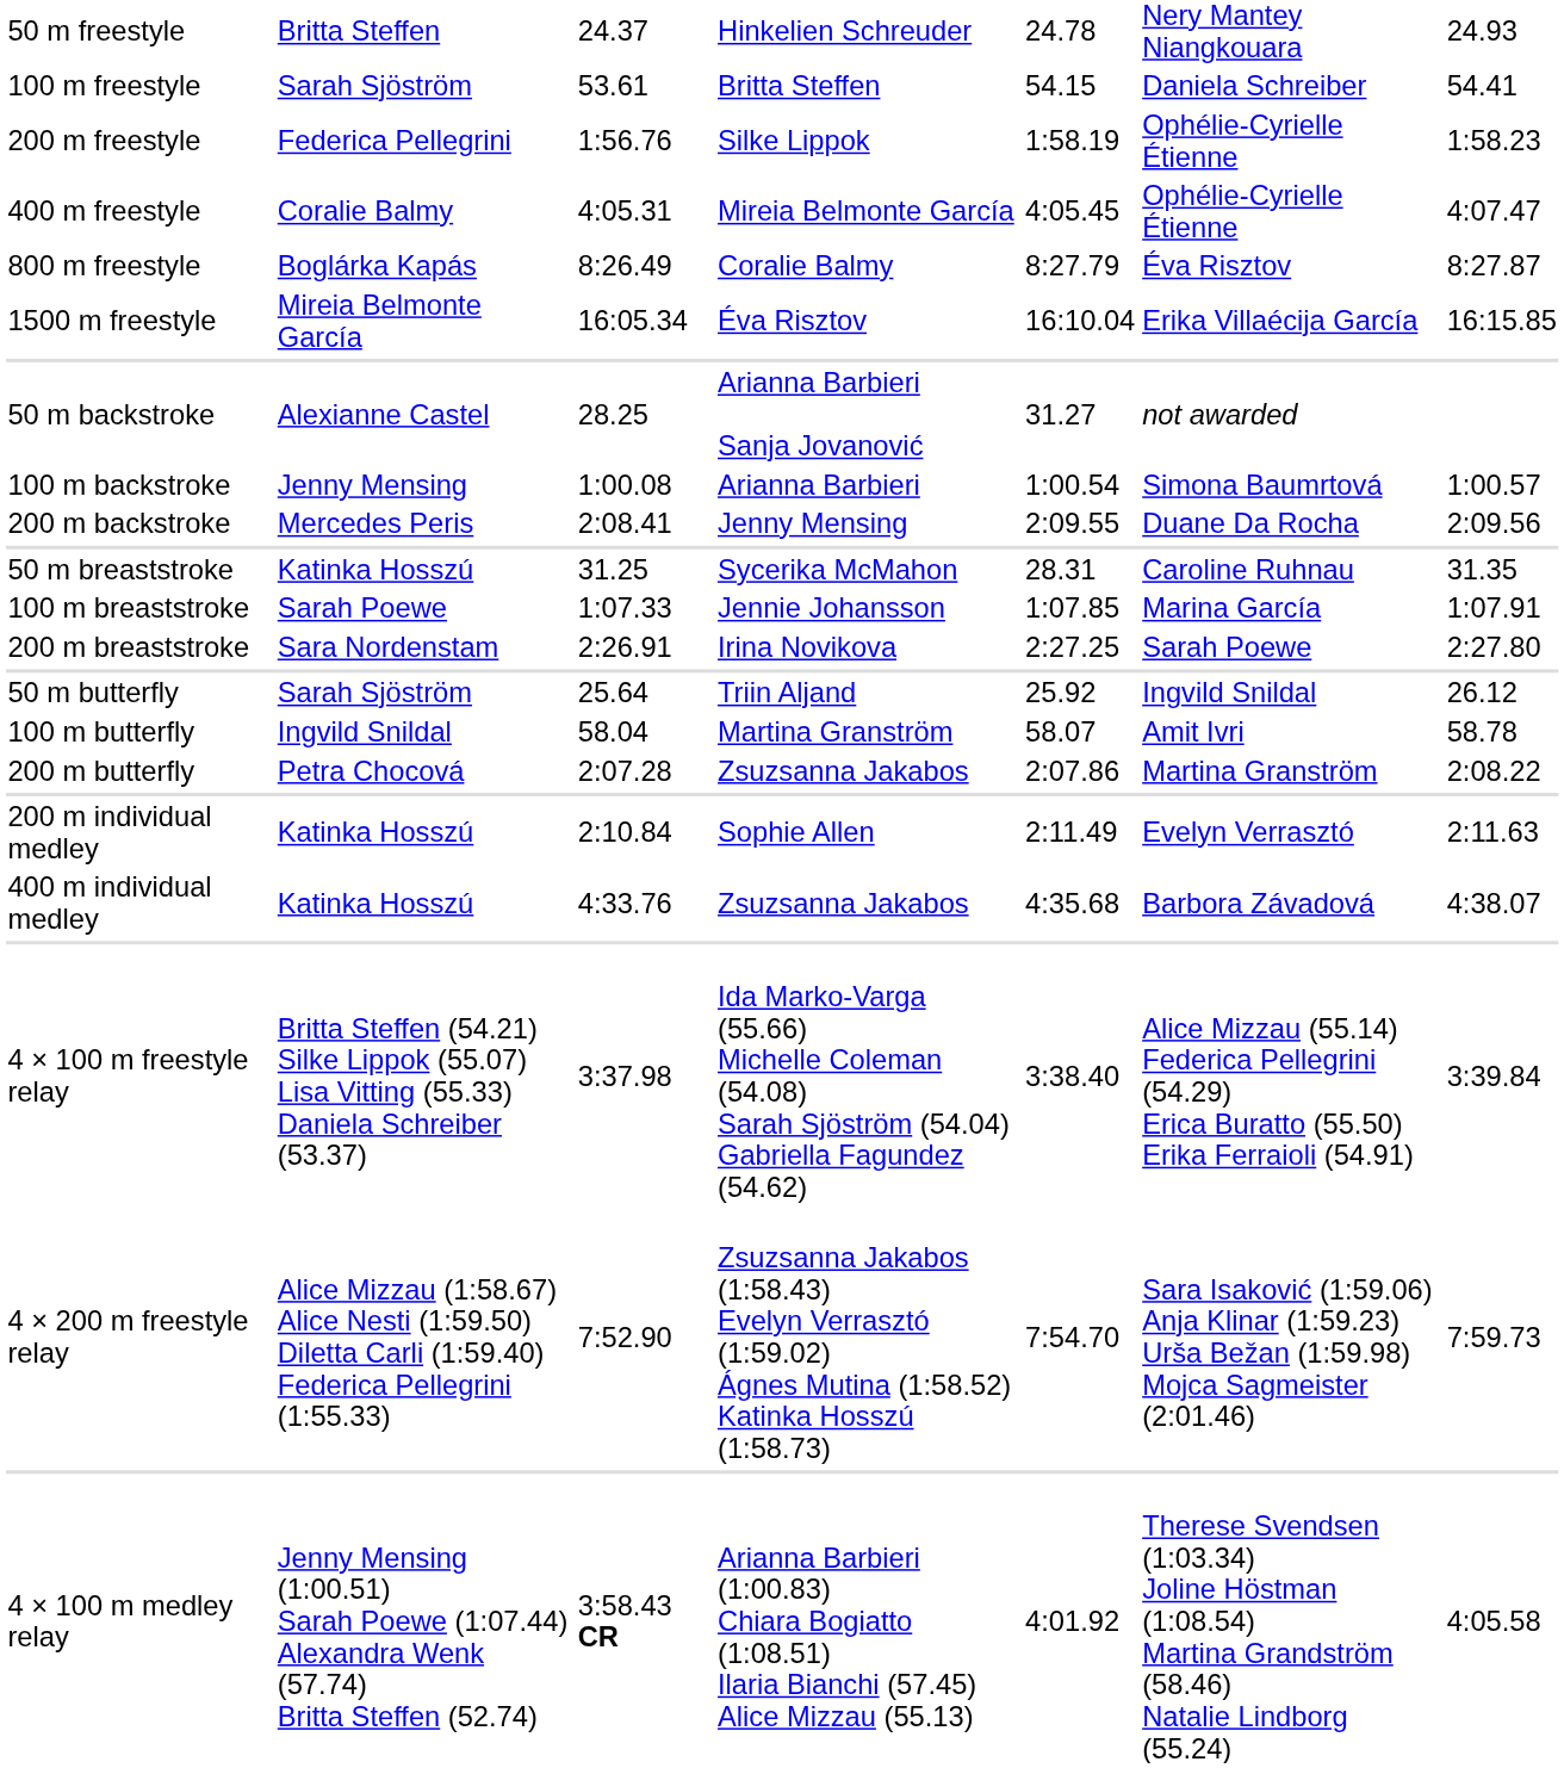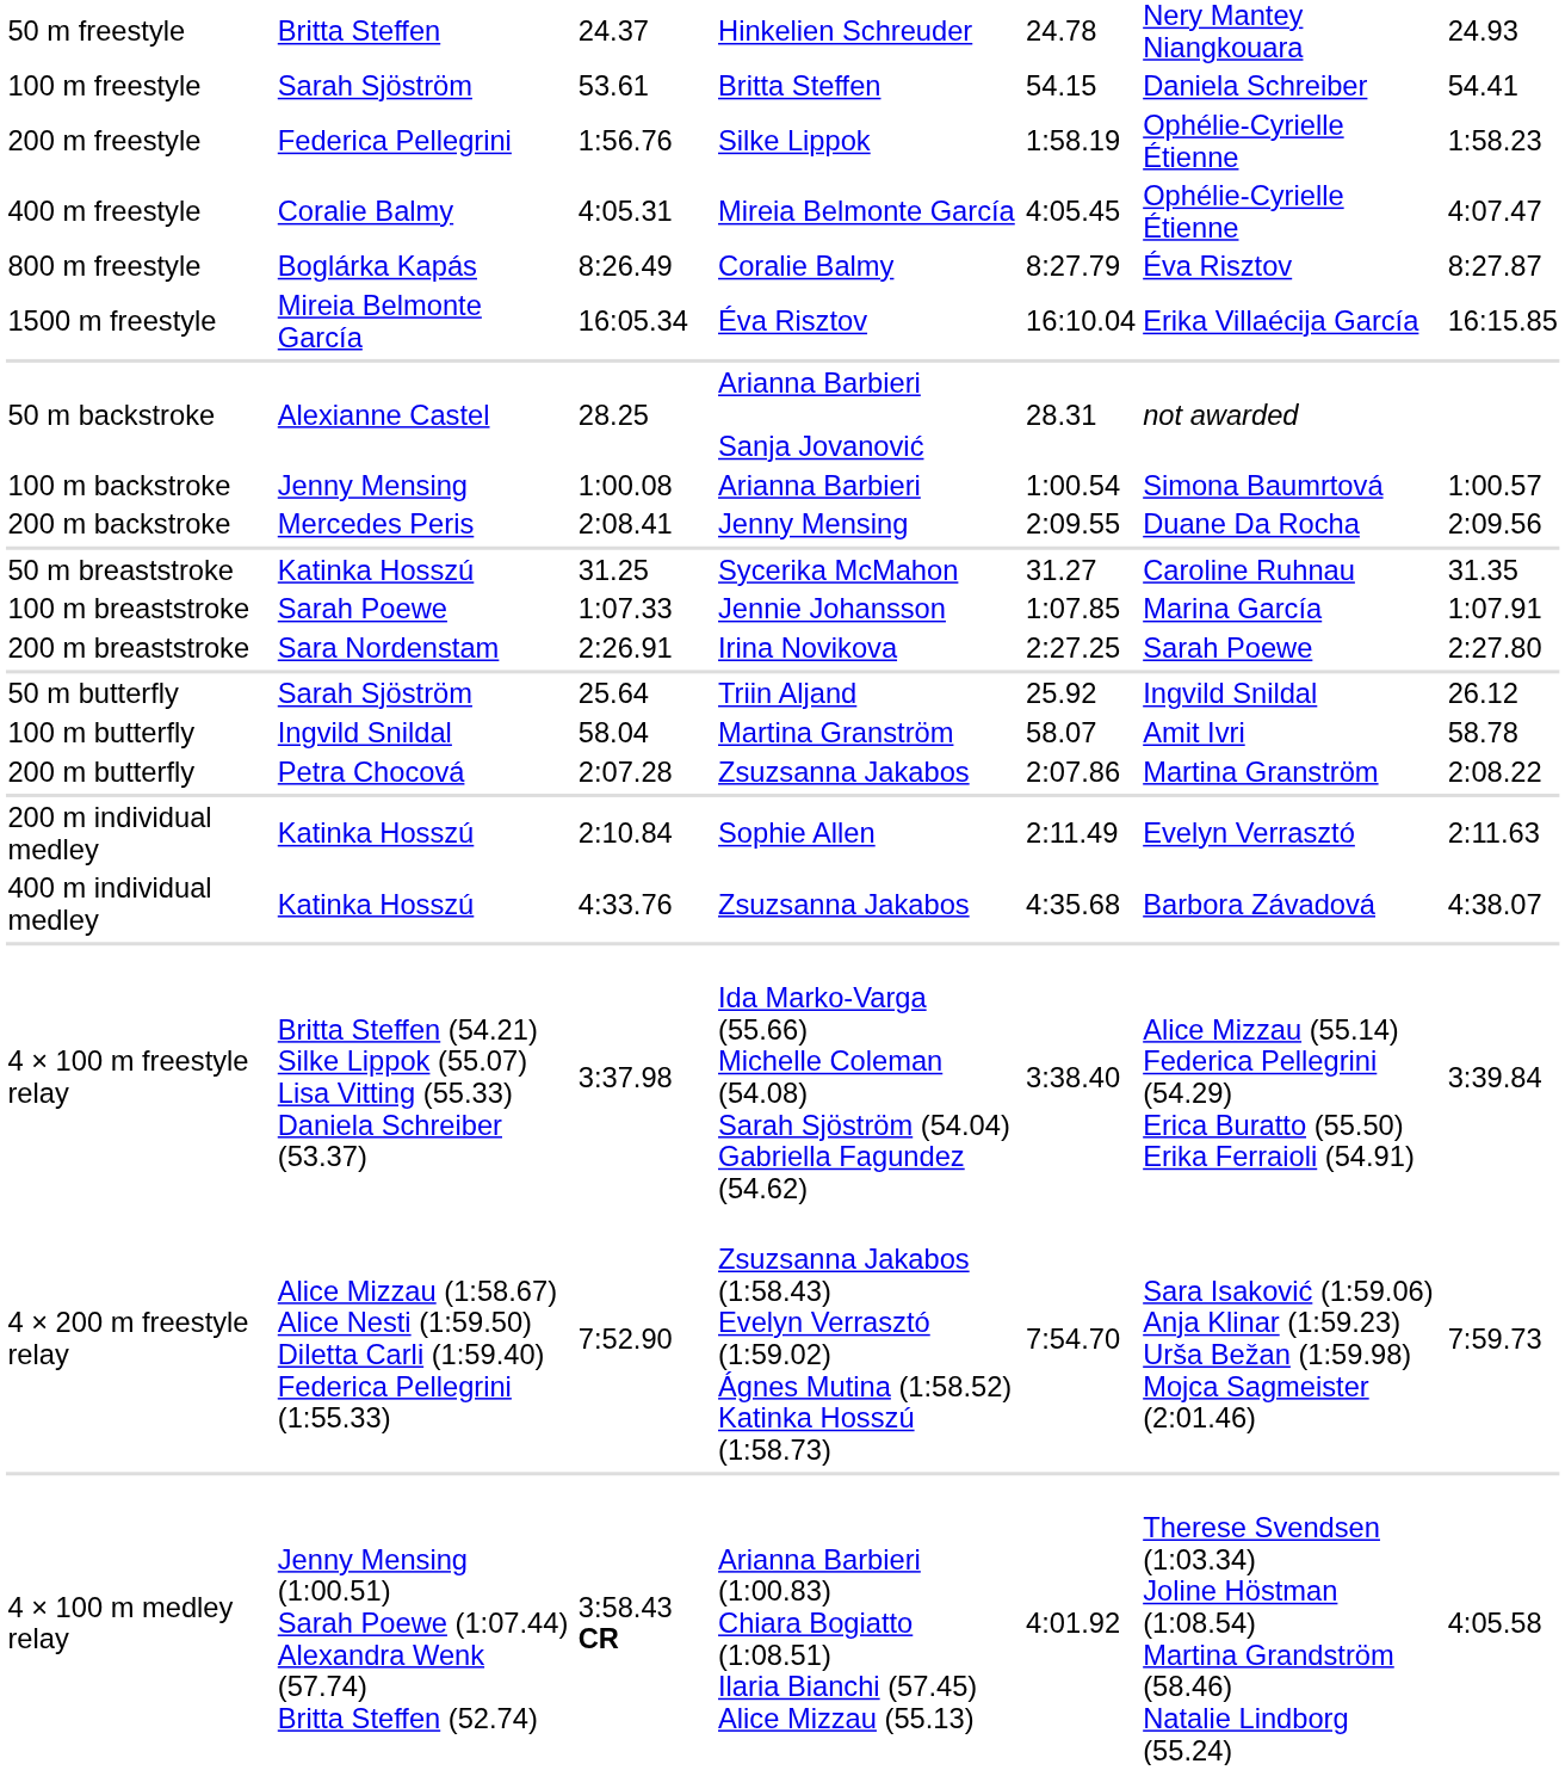50 m backstroke | column 5: 31.27 -> 28.31
50 m breaststroke | column 5: 28.31 -> 31.27
